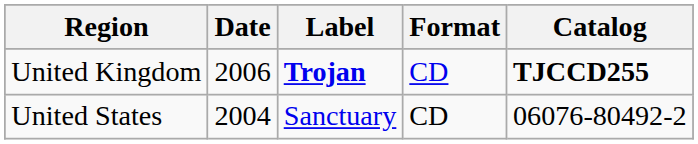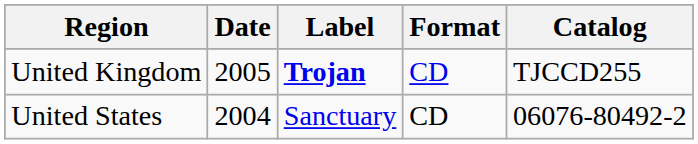United Kingdom | Date: 2006 -> 2005
United Kingdom | Catalog: bold -> normal
